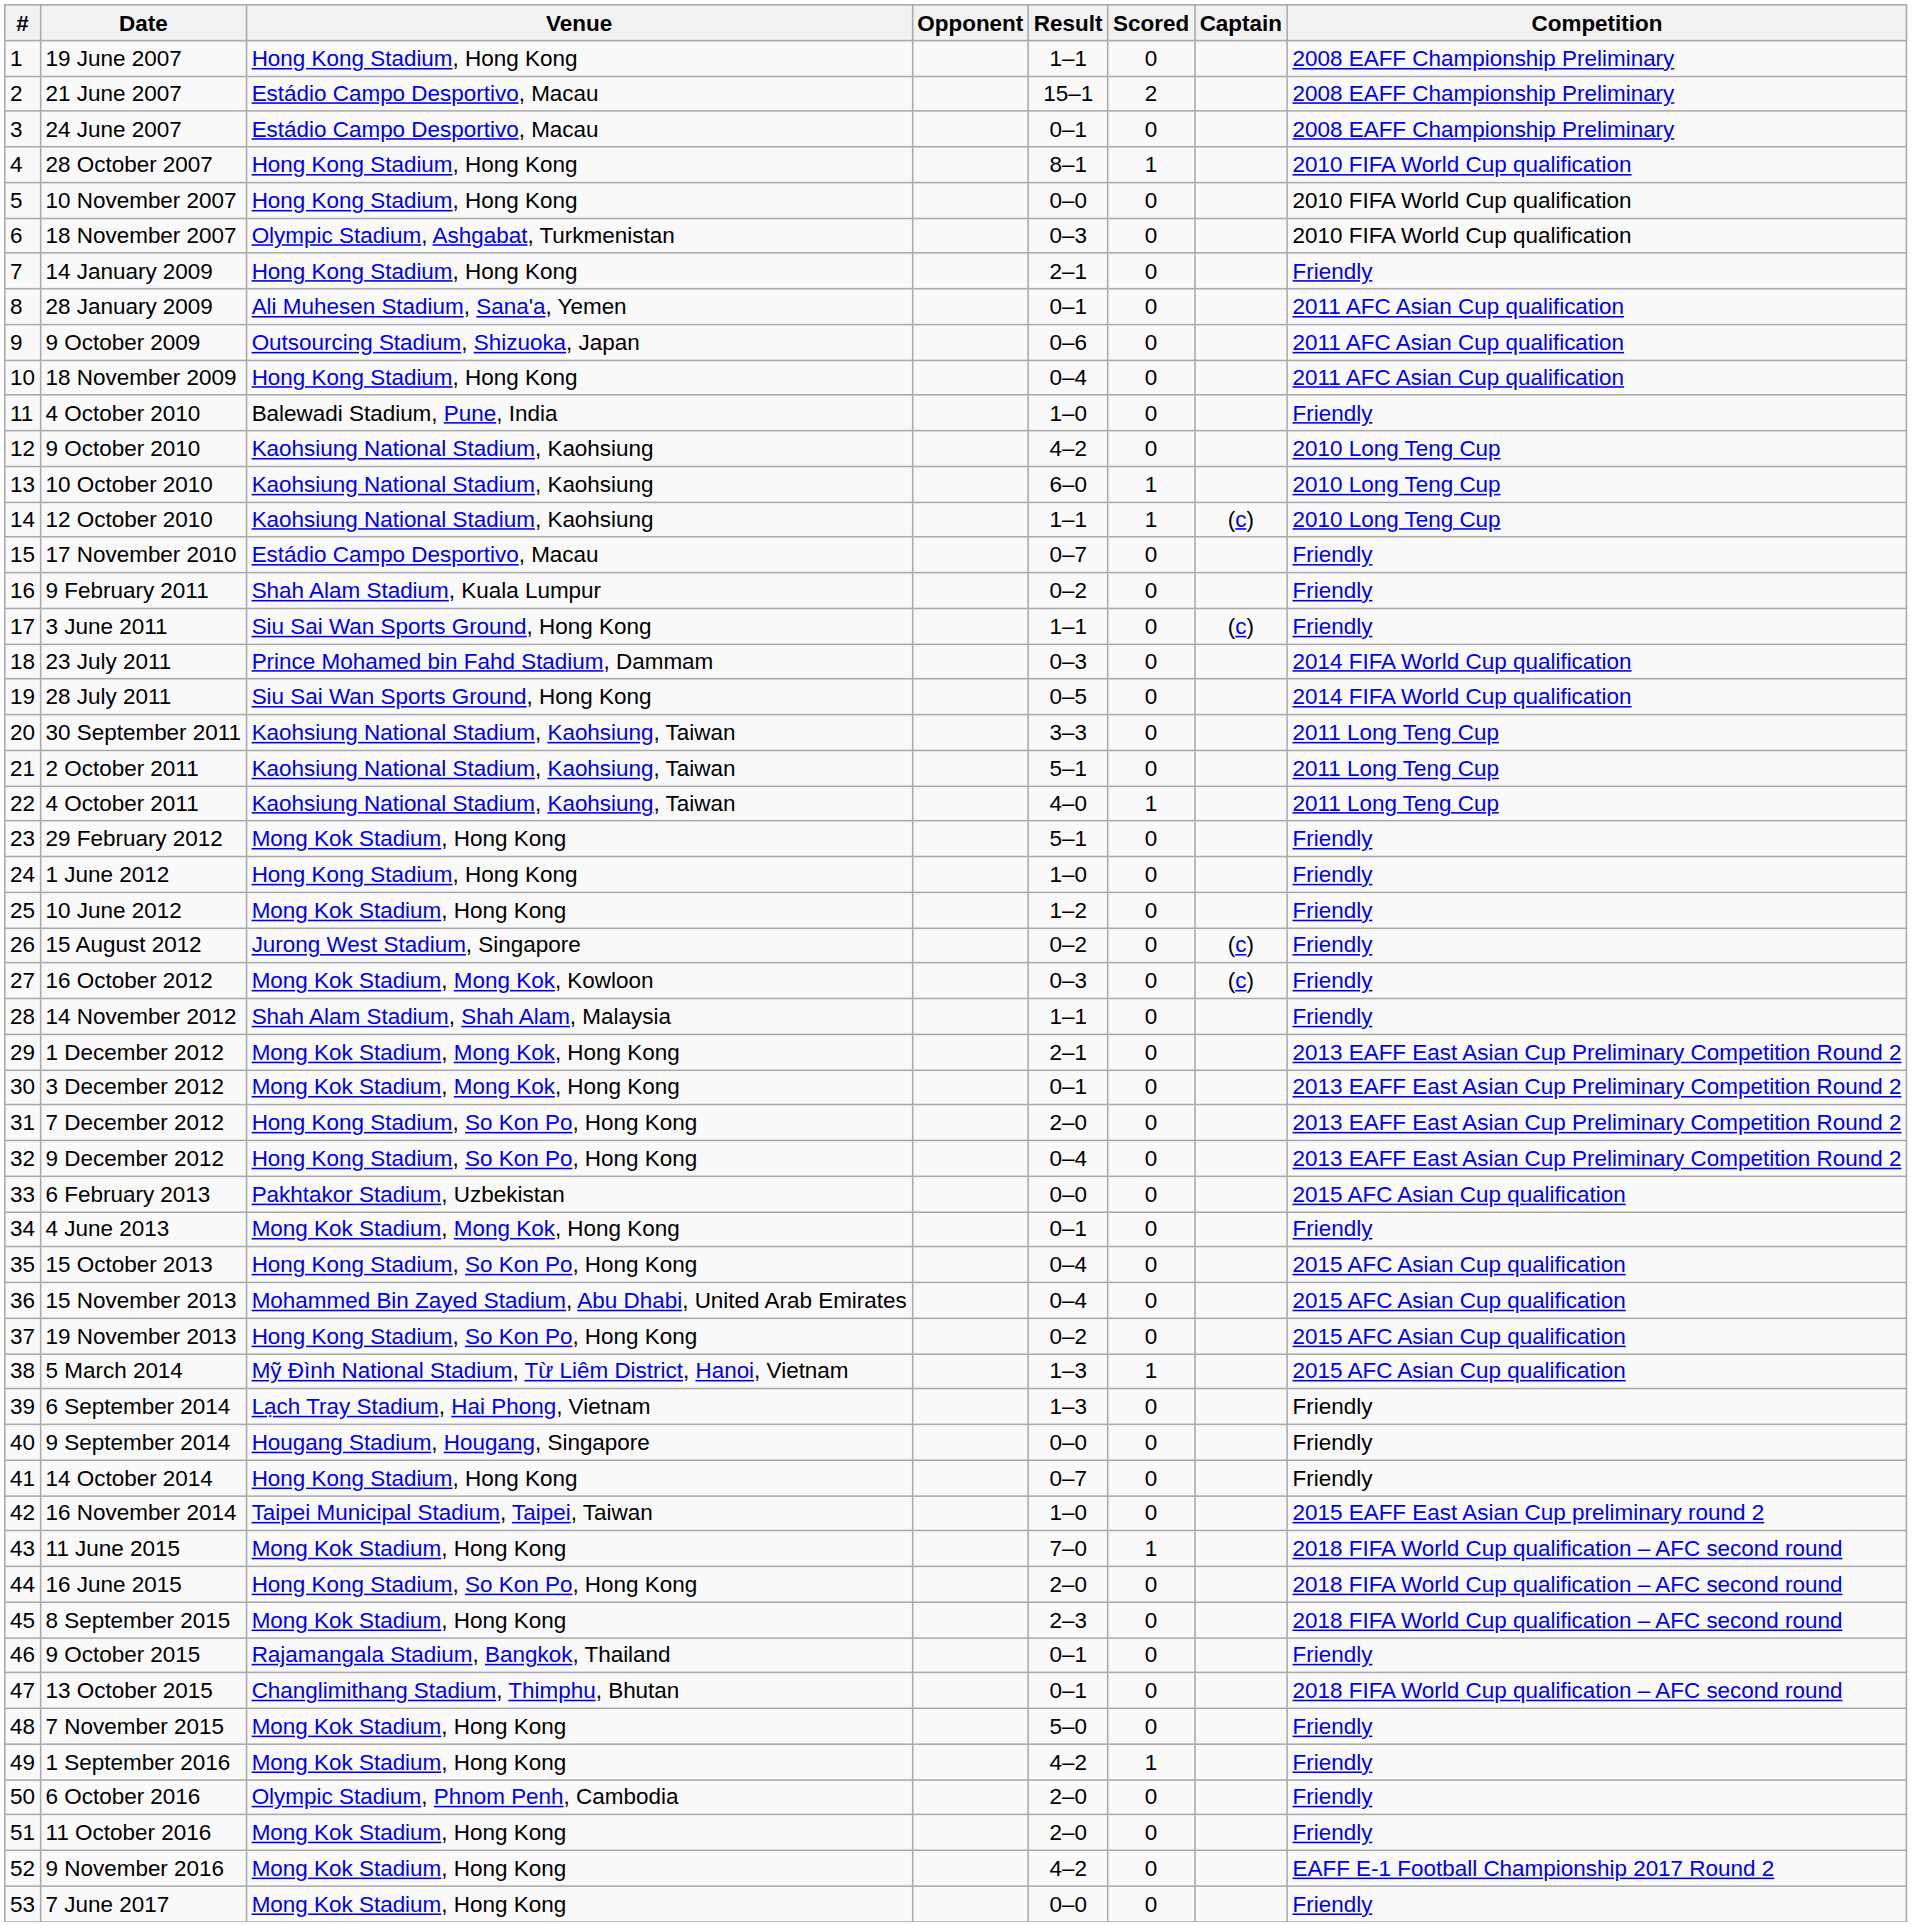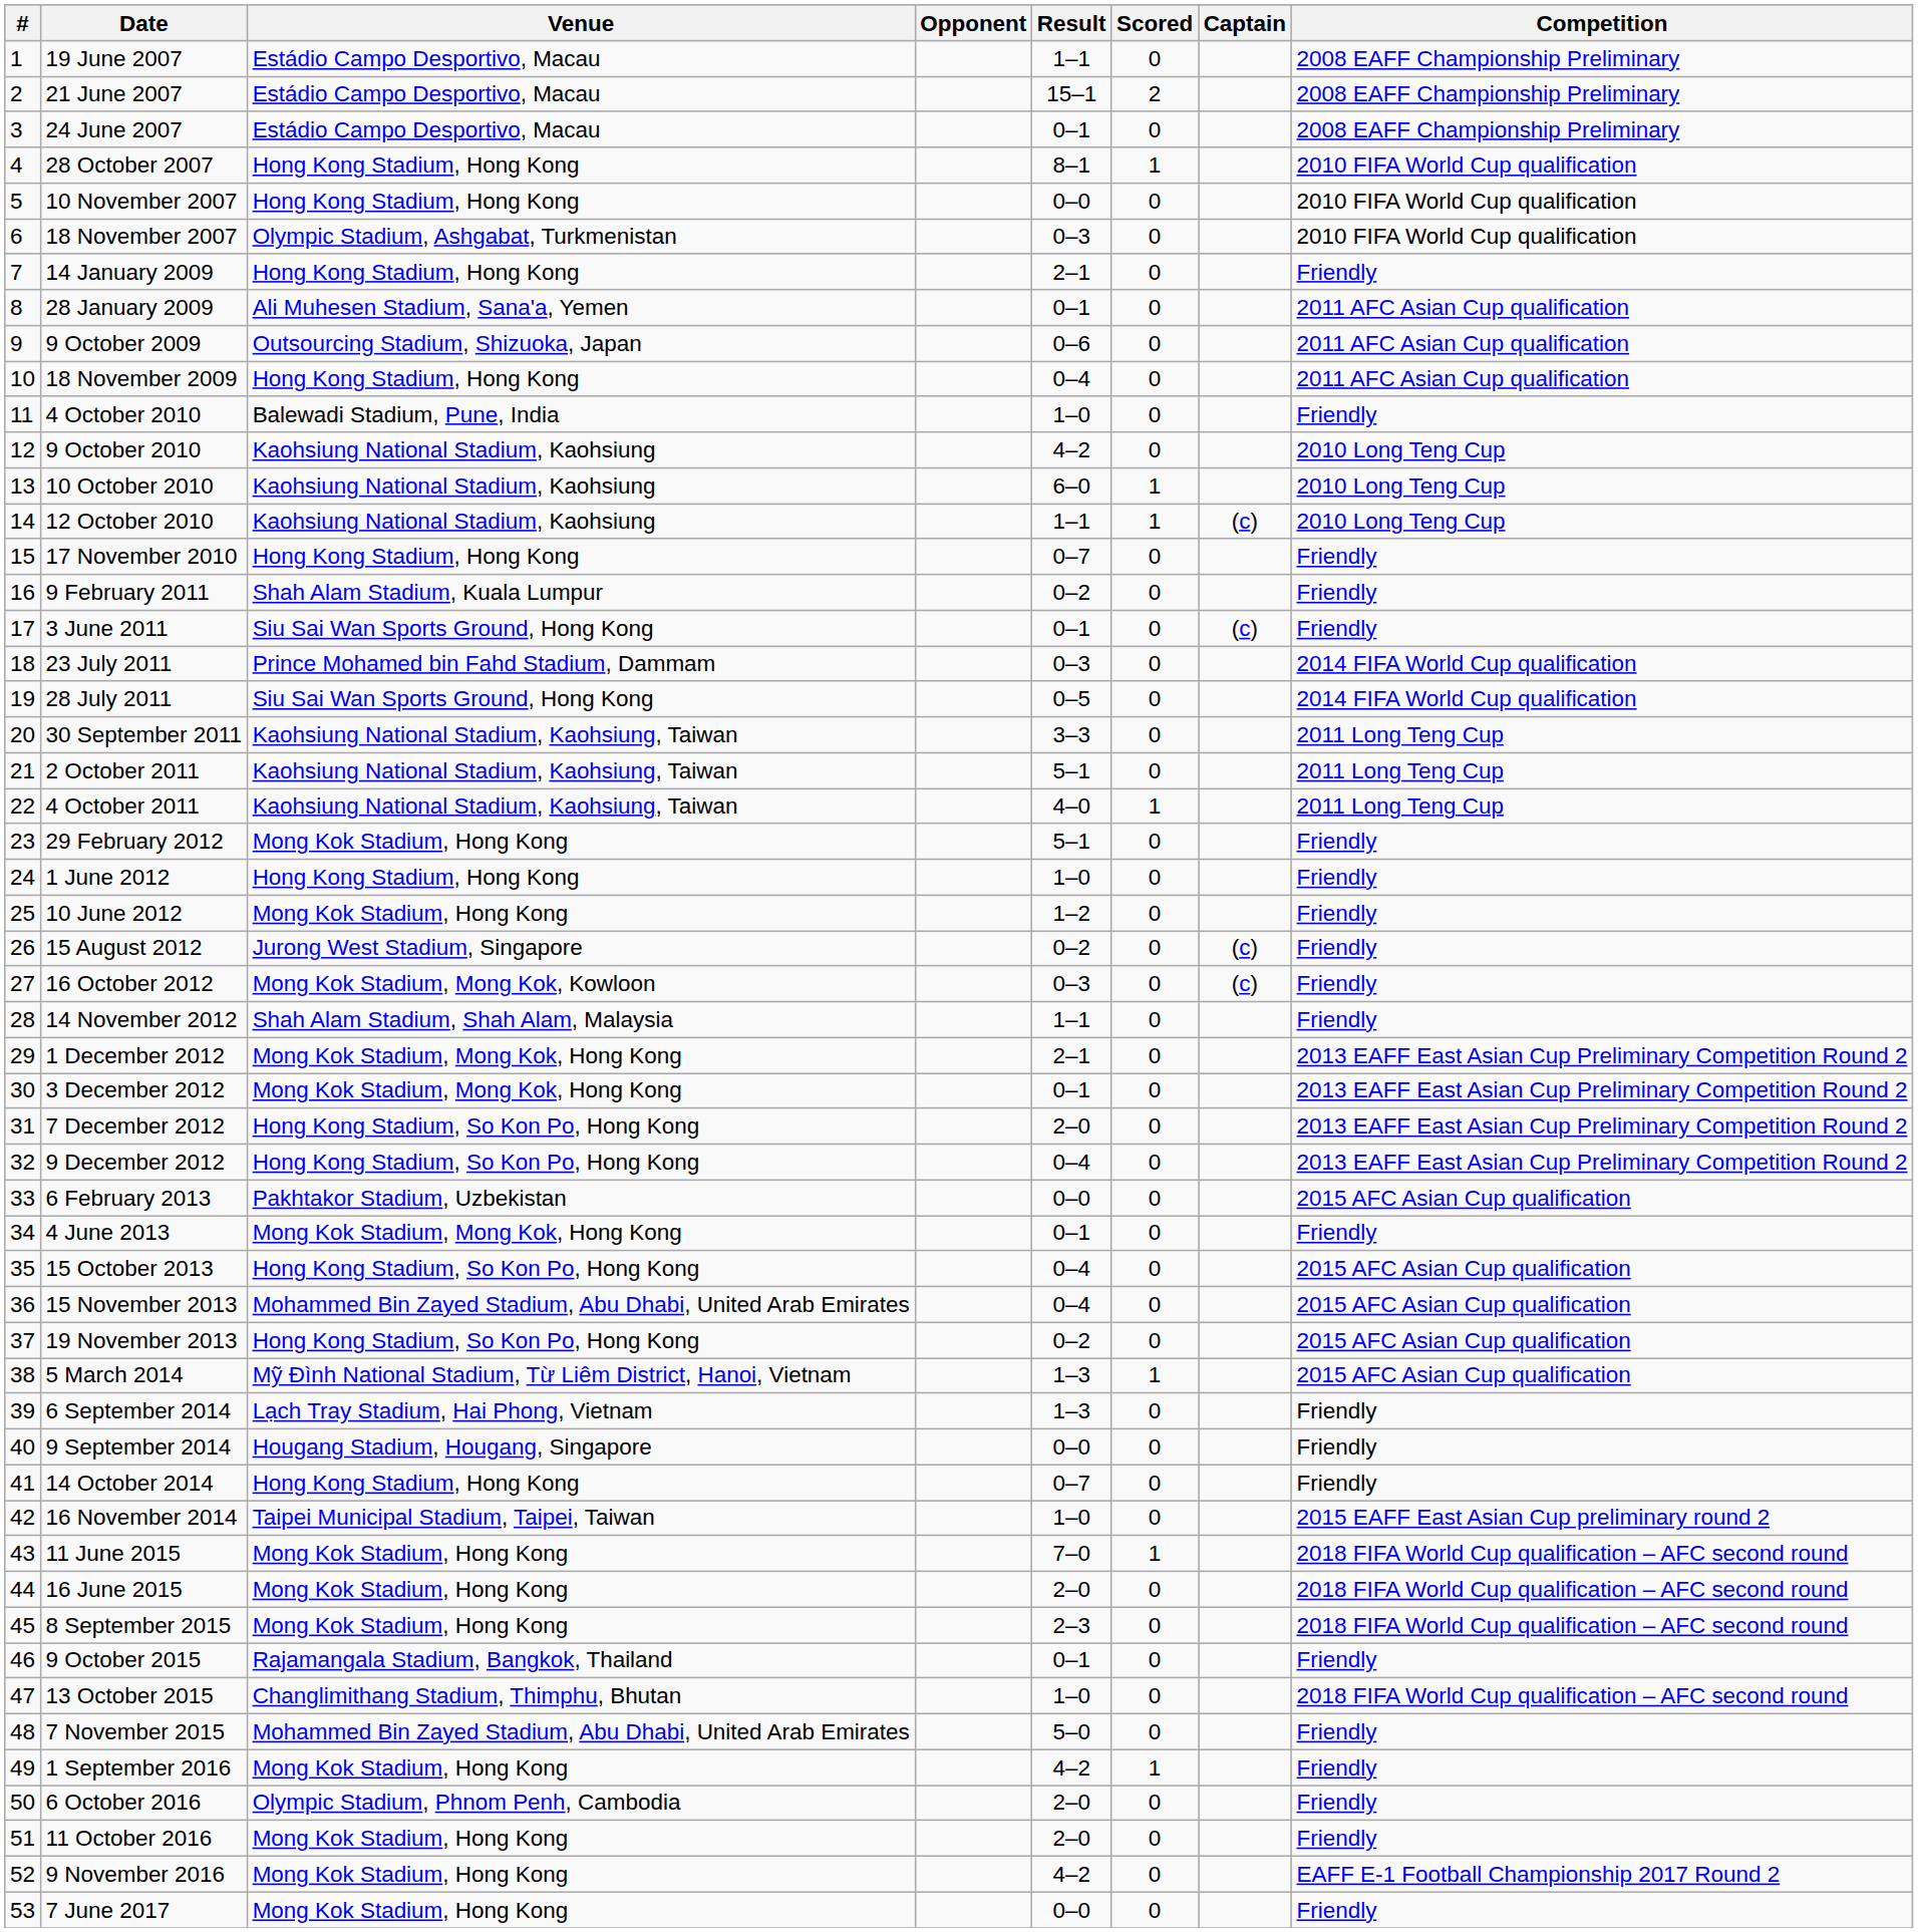19 June 2007 | Venue: Hong Kong Stadium, Hong Kong -> Estádio Campo Desportivo, Macau
17 November 2010 | Venue: Estádio Campo Desportivo, Macau -> Hong Kong Stadium, Hong Kong
3 June 2011 | Result: 1–1 -> 0–1
16 June 2015 | Venue: Hong Kong Stadium, So Kon Po, Hong Kong -> Mong Kok Stadium, Hong Kong
13 October 2015 | Result: 0–1 -> 1–0
7 November 2015 | Venue: Mong Kok Stadium, Hong Kong -> Mohammed Bin Zayed Stadium, Abu Dhabi, United Arab Emirates
